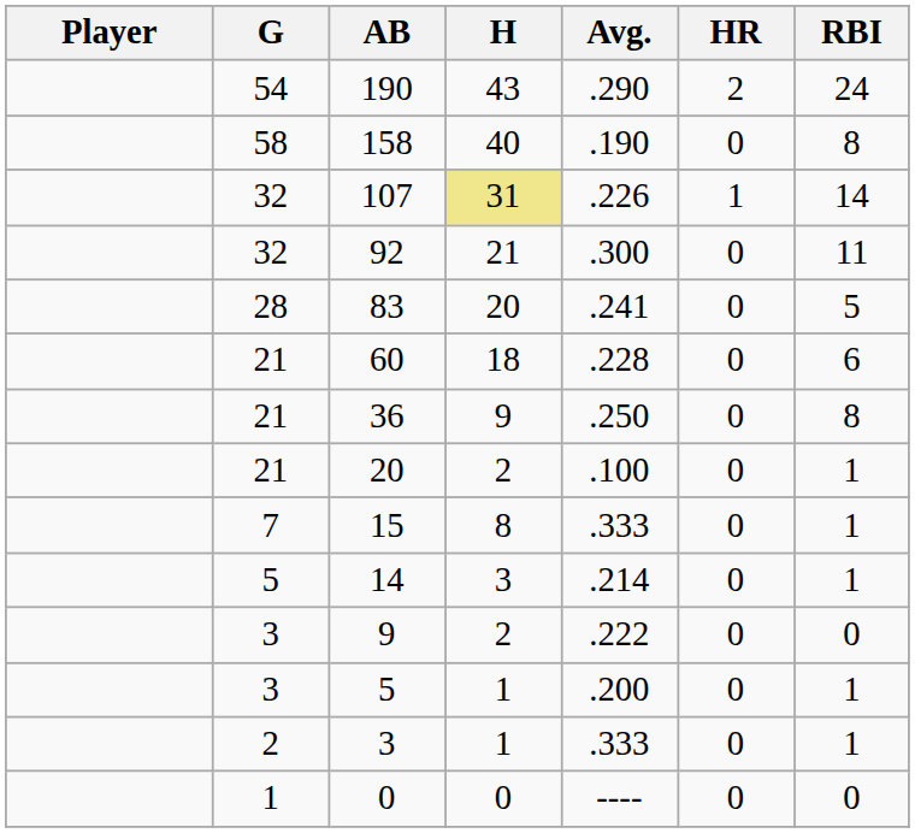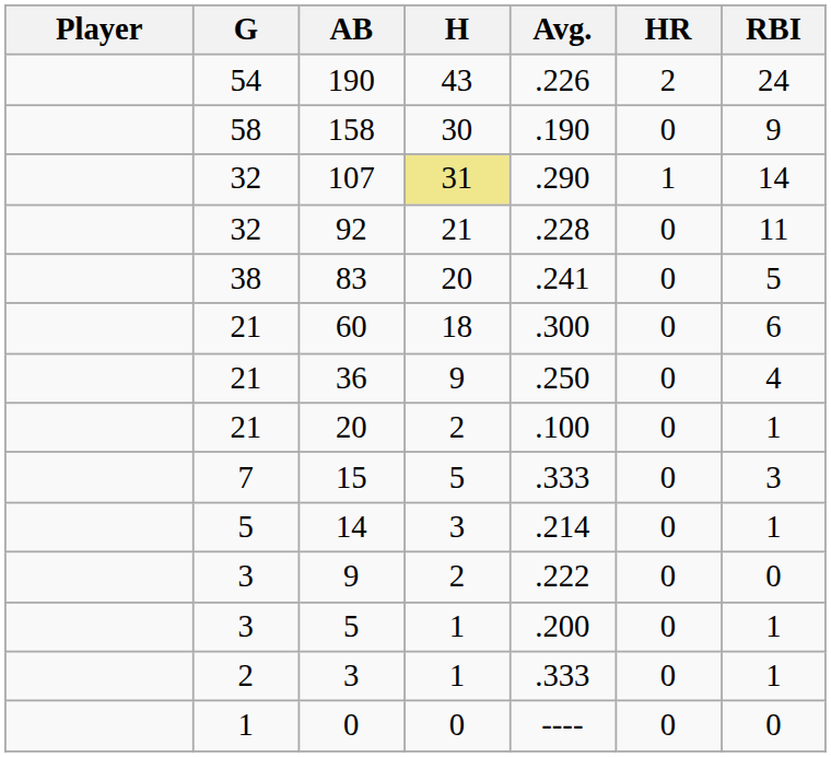190 | Avg.: .290 -> .226
158 | H: 40 -> 30
158 | RBI: 8 -> 9
107 | Avg.: .226 -> .290
92 | Avg.: .300 -> .228
83 | G: 28 -> 38
60 | Avg.: .228 -> .300
36 | RBI: 8 -> 4
15 | H: 8 -> 5
15 | RBI: 1 -> 3
